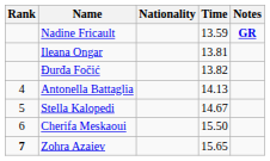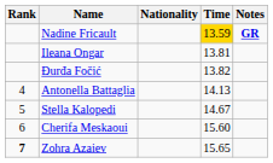Nadine Fricault | Time: no background -> gold background
Cherifa Meskaoui | Time: 15.50 -> 15.60
